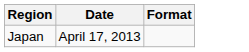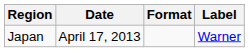+ column: Label | Warner
